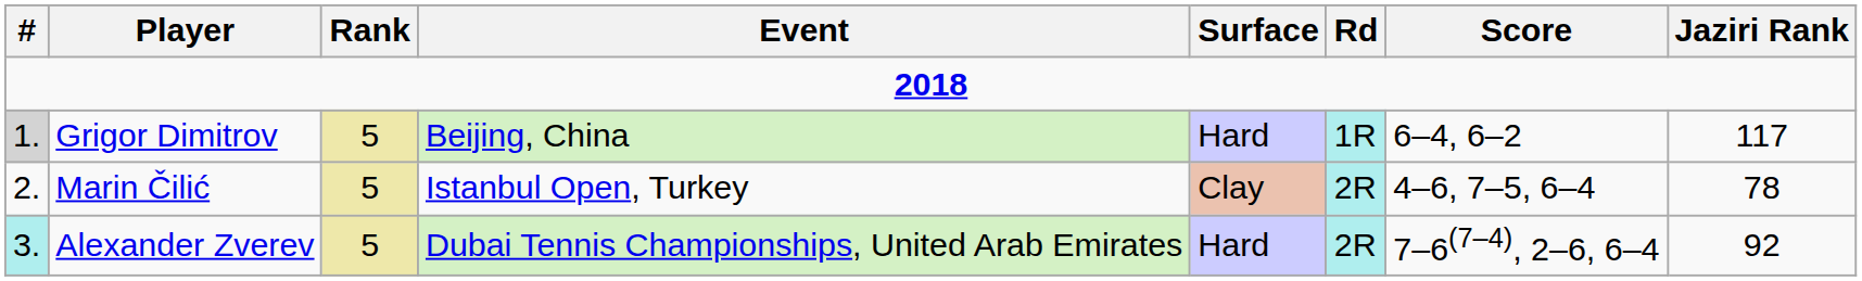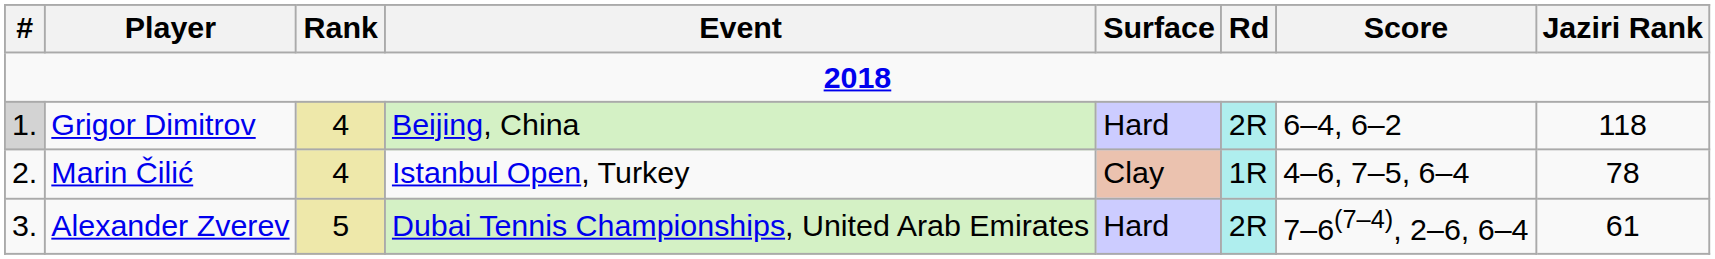Grigor Dimitrov | Rank: 5 -> 4
Grigor Dimitrov | Rd: 1R -> 2R
Grigor Dimitrov | Jaziri Rank: 117 -> 118
Marin Čilić | Rank: 5 -> 4
Marin Čilić | Rd: 2R -> 1R
Alexander Zverev | #: paleturquoise background -> no background
Alexander Zverev | Jaziri Rank: 92 -> 61
